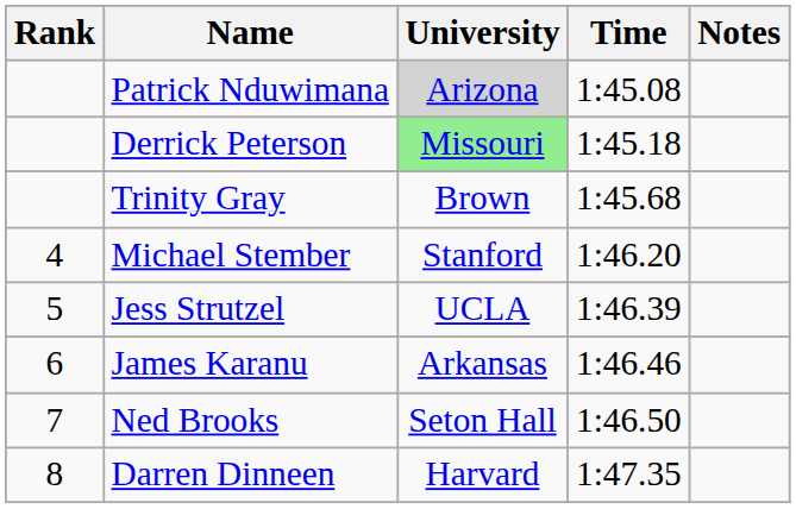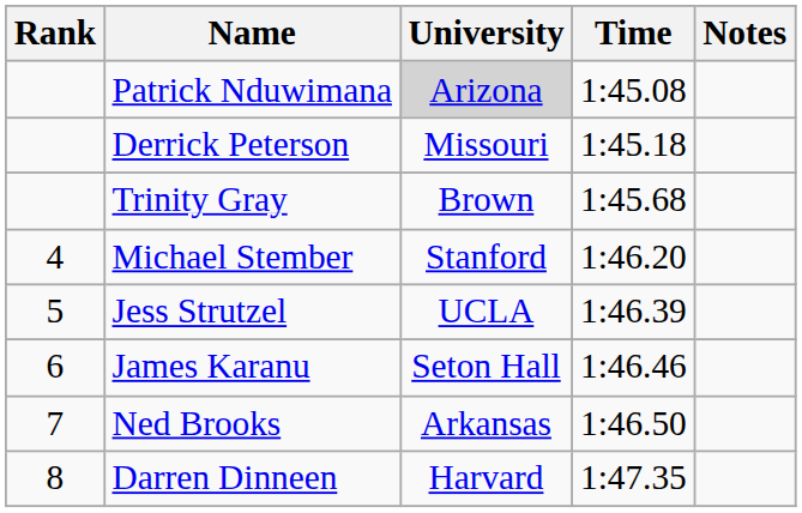Derrick Peterson | University: lightgreen background -> no background
James Karanu | University: Arkansas -> Seton Hall
Ned Brooks | University: Seton Hall -> Arkansas
